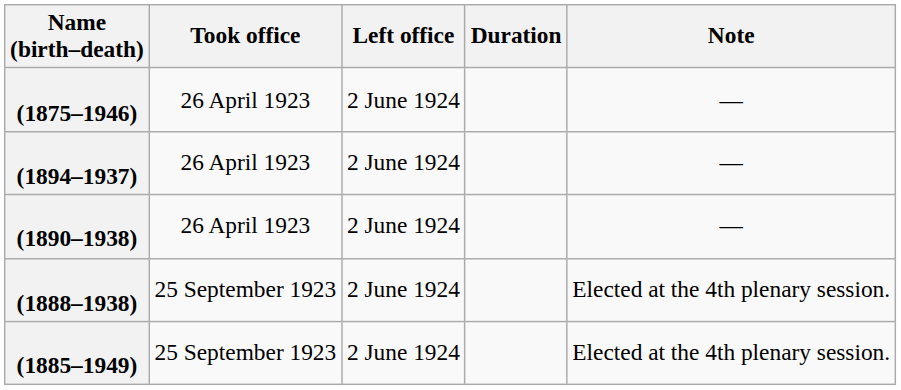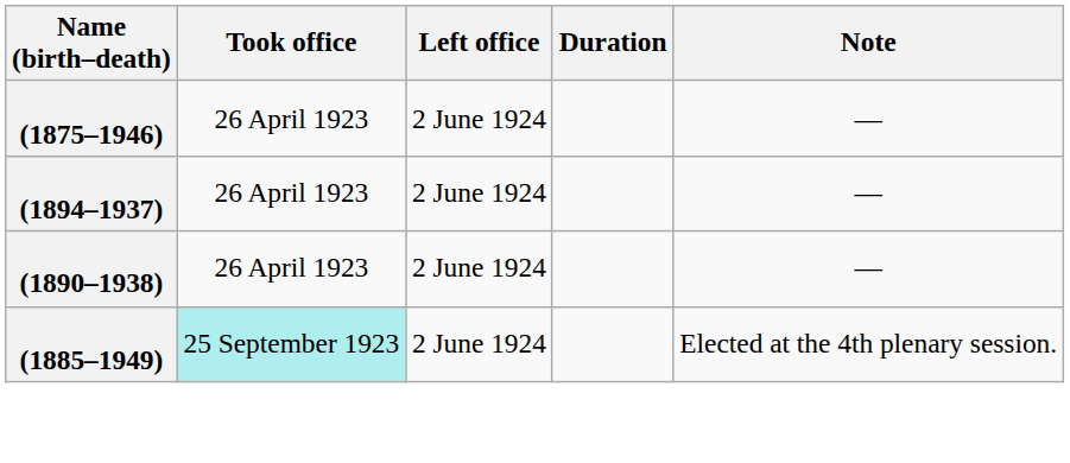- row: (1888–1938) | 25 September 1923 | 2 June 1924 | Elected at the 4th plenary session.
(1885–1949) | Took office: no background -> paleturquoise background
